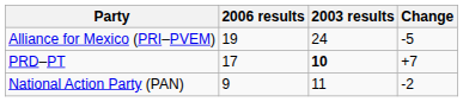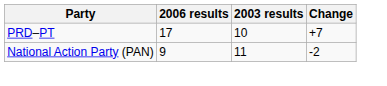- row: Alliance for Mexico (PRI–PVEM) | 19 | 24 | -5
PRD–PT | 2003 results: bold -> normal
